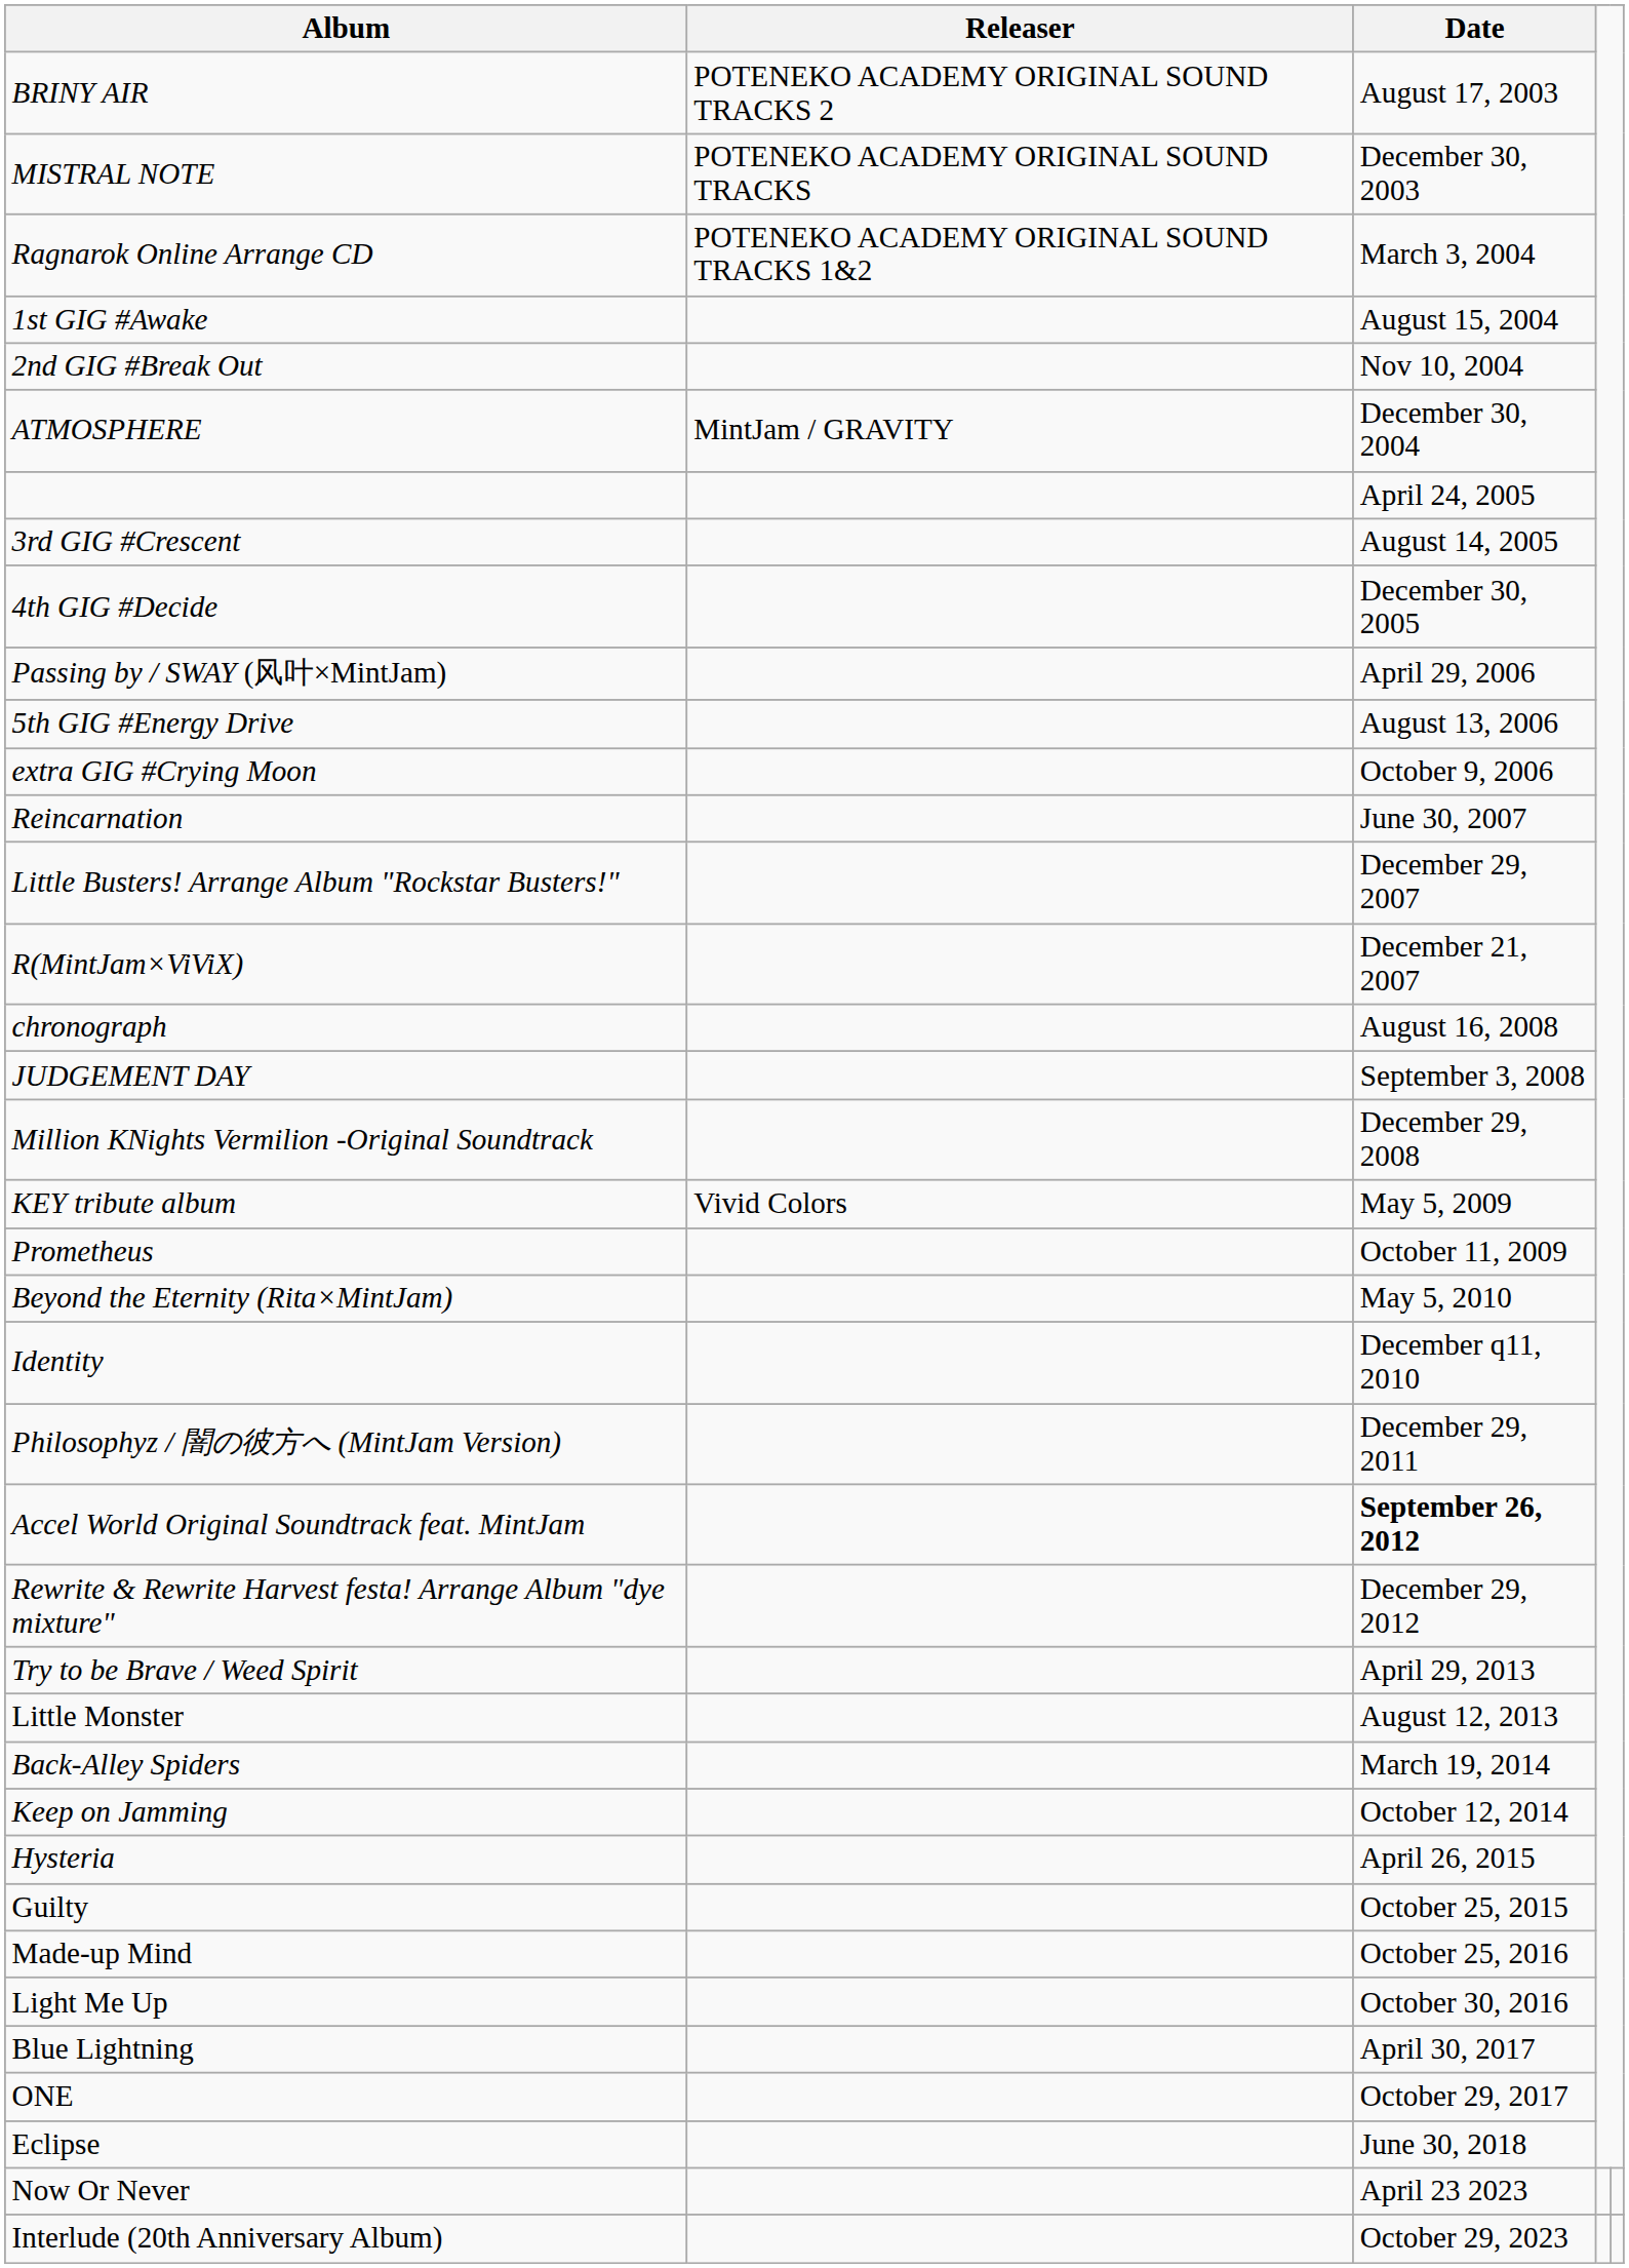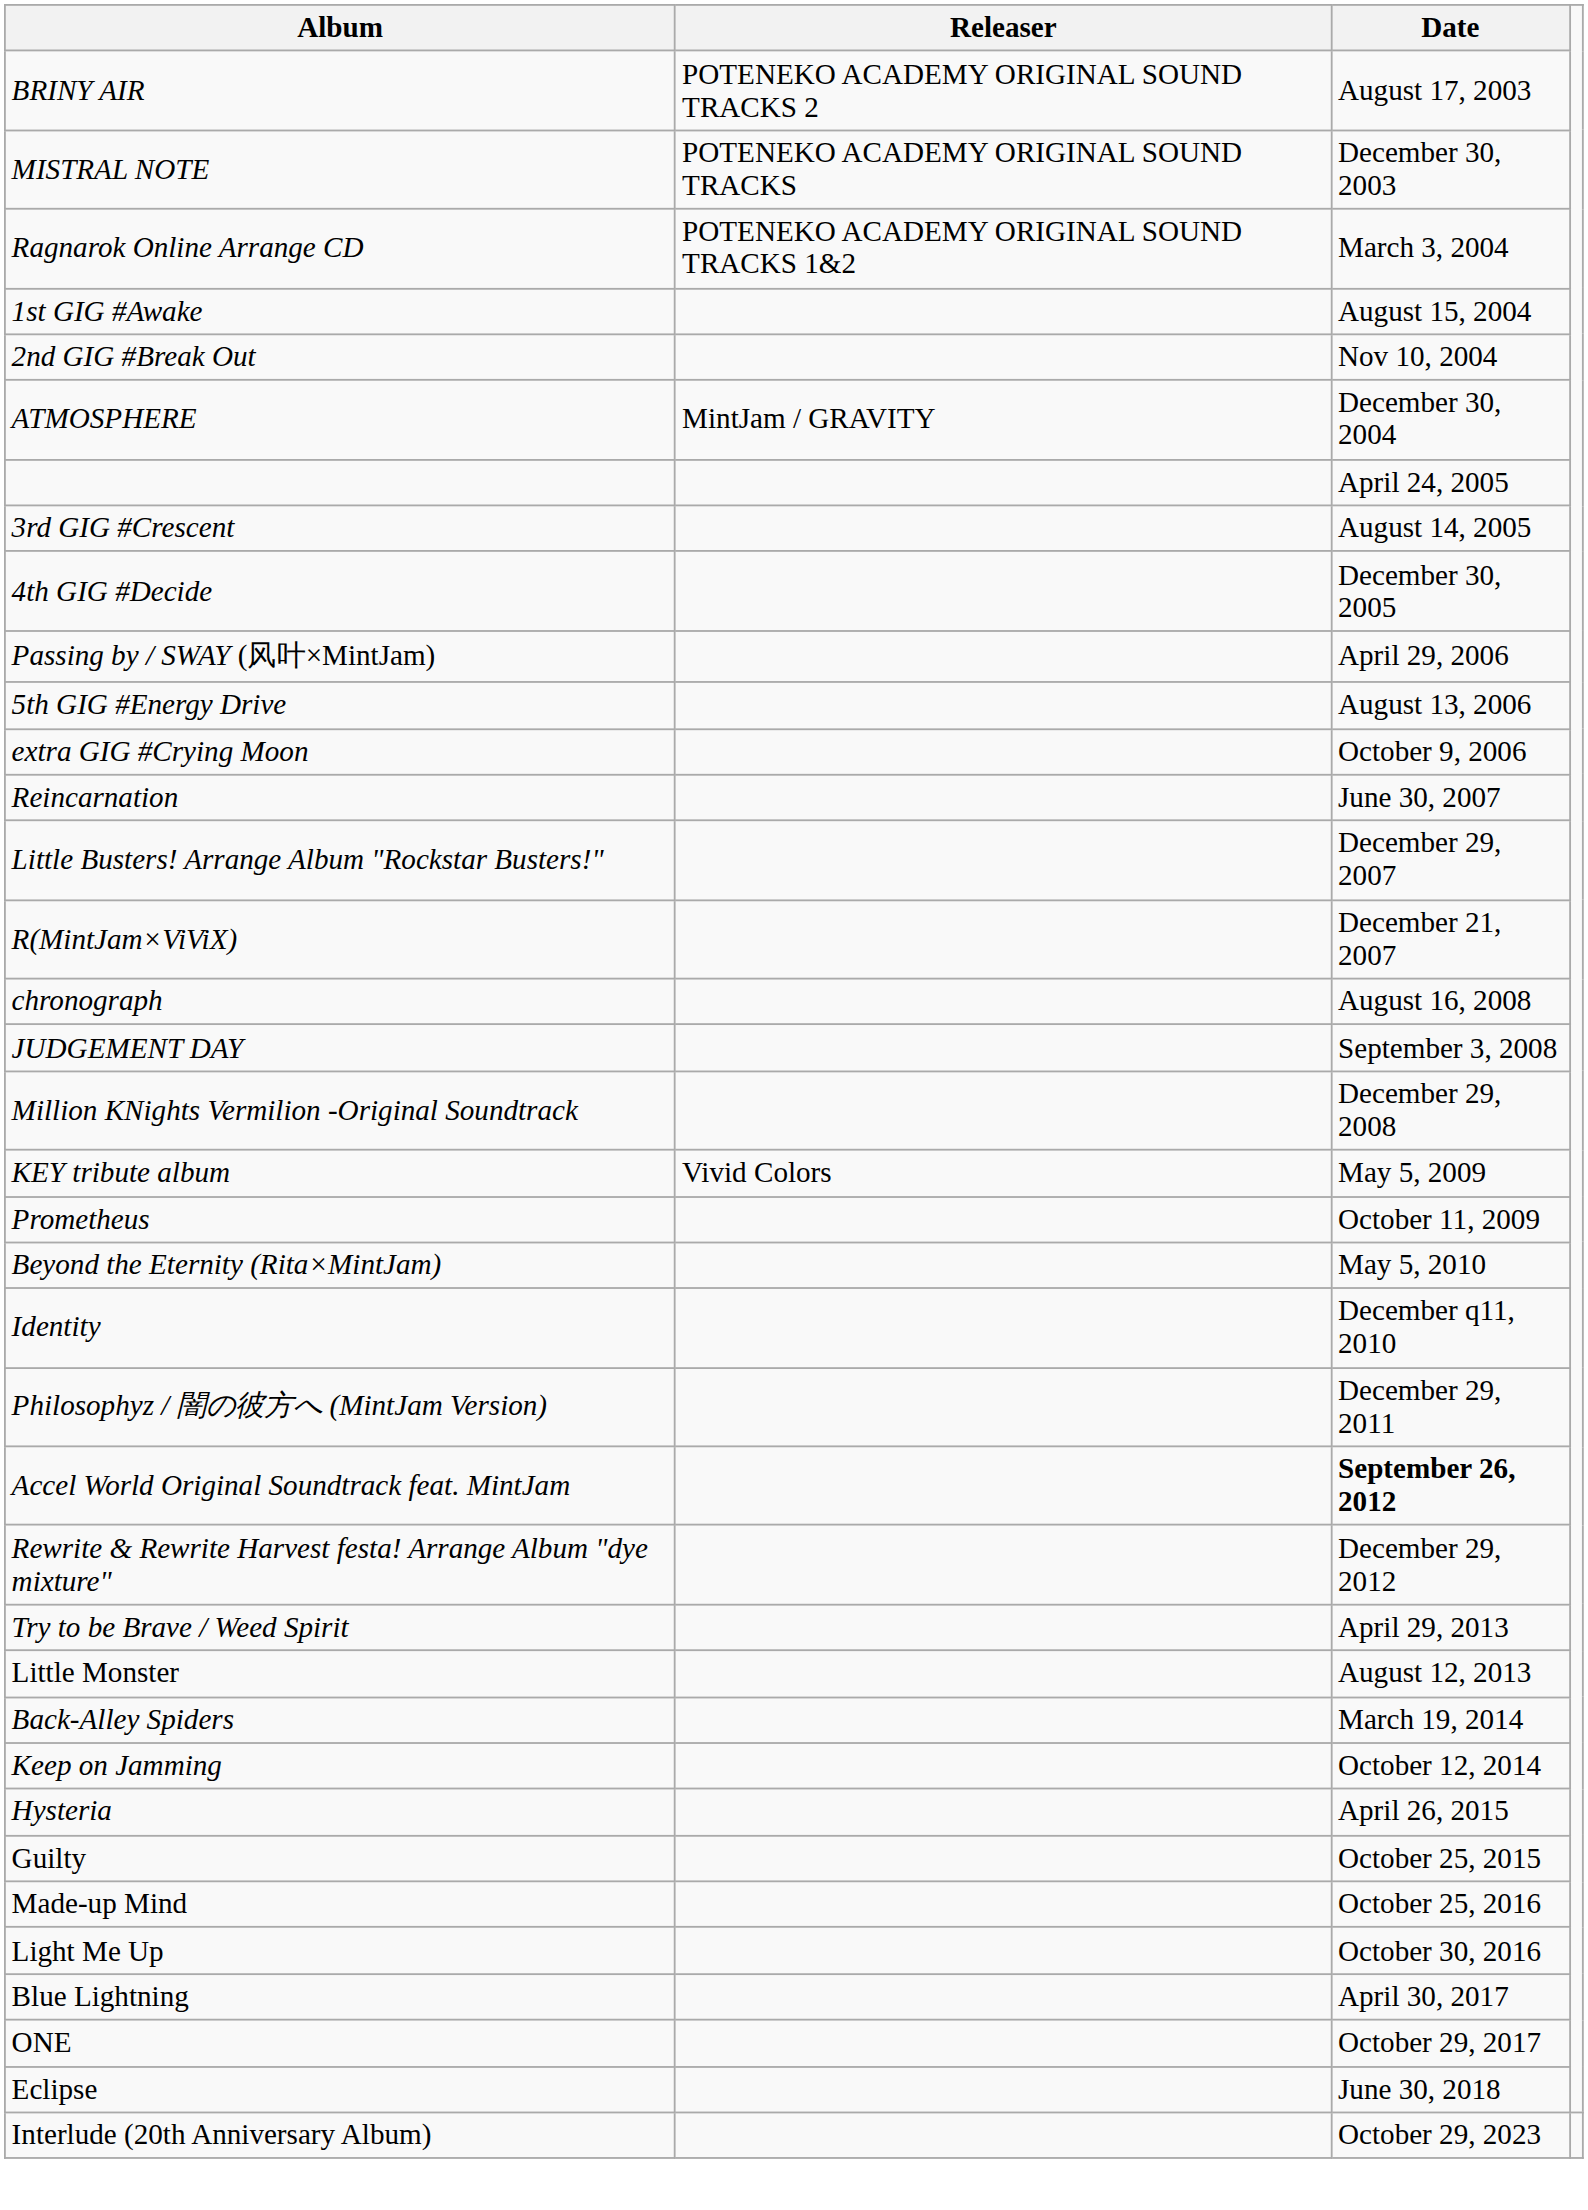- row: Now Or Never | April 23 2023
